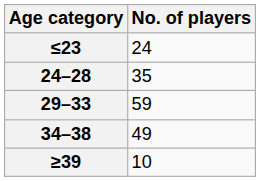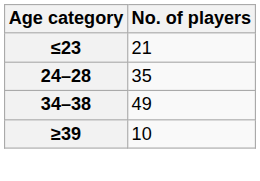≤23 | No. of players: 24 -> 21
- row: 29–33 | 59
